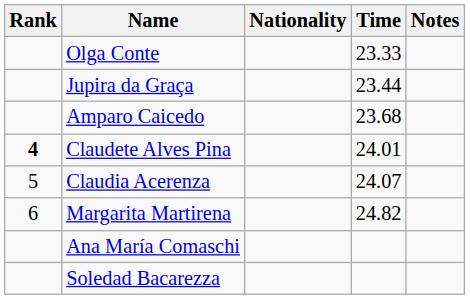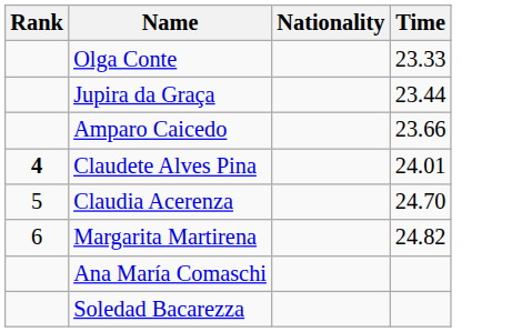- column: Notes
Amparo Caicedo | Time: 23.68 -> 23.66
Claudia Acerenza | Time: 24.07 -> 24.70
